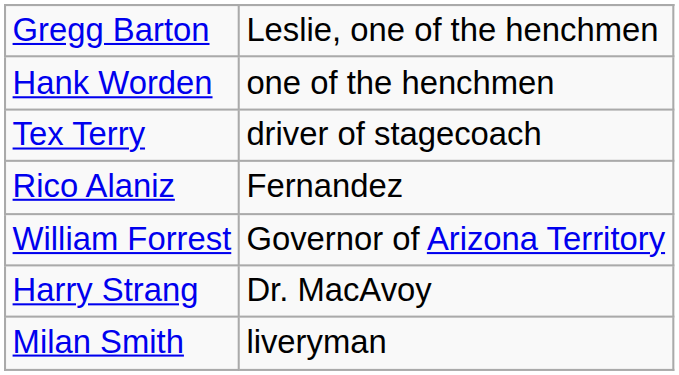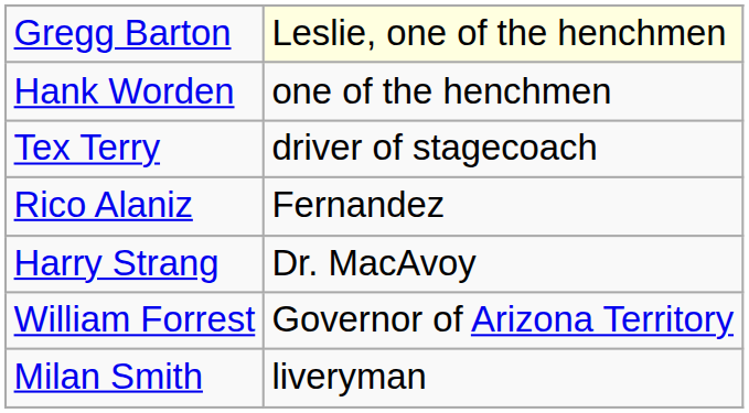Gregg Barton | column 2: no background -> lightyellow background
rows swapped: William Forrest <-> Harry Strang
